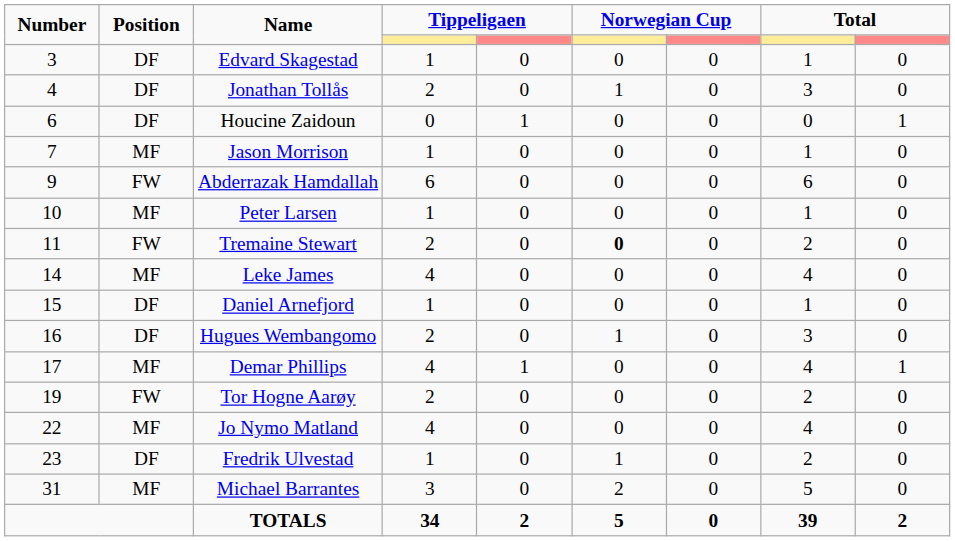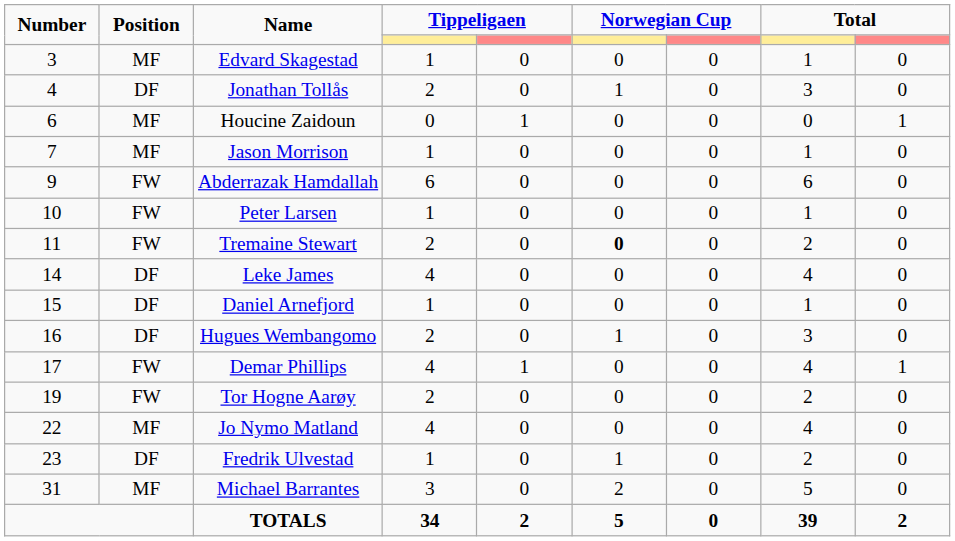Edvard Skagestad | Position: DF -> MF
Houcine Zaidoun | Position: DF -> MF
Peter Larsen | Position: MF -> FW
Leke James | Position: MF -> DF
Demar Phillips | Position: MF -> FW
